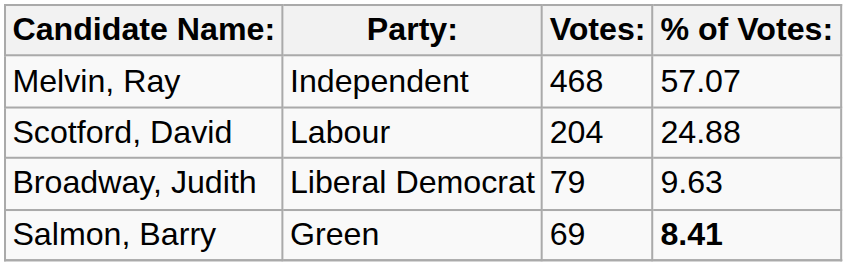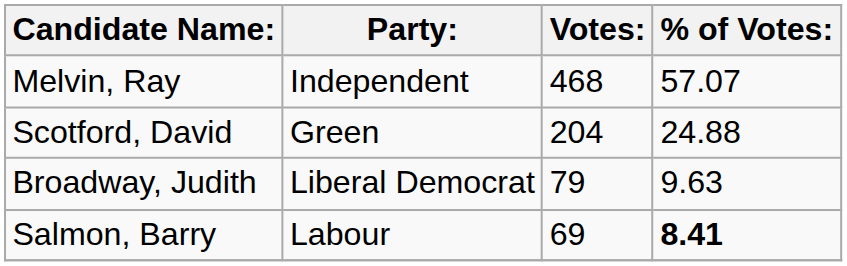Scotford, David | Party:: Labour -> Green
Salmon, Barry | Party:: Green -> Labour
